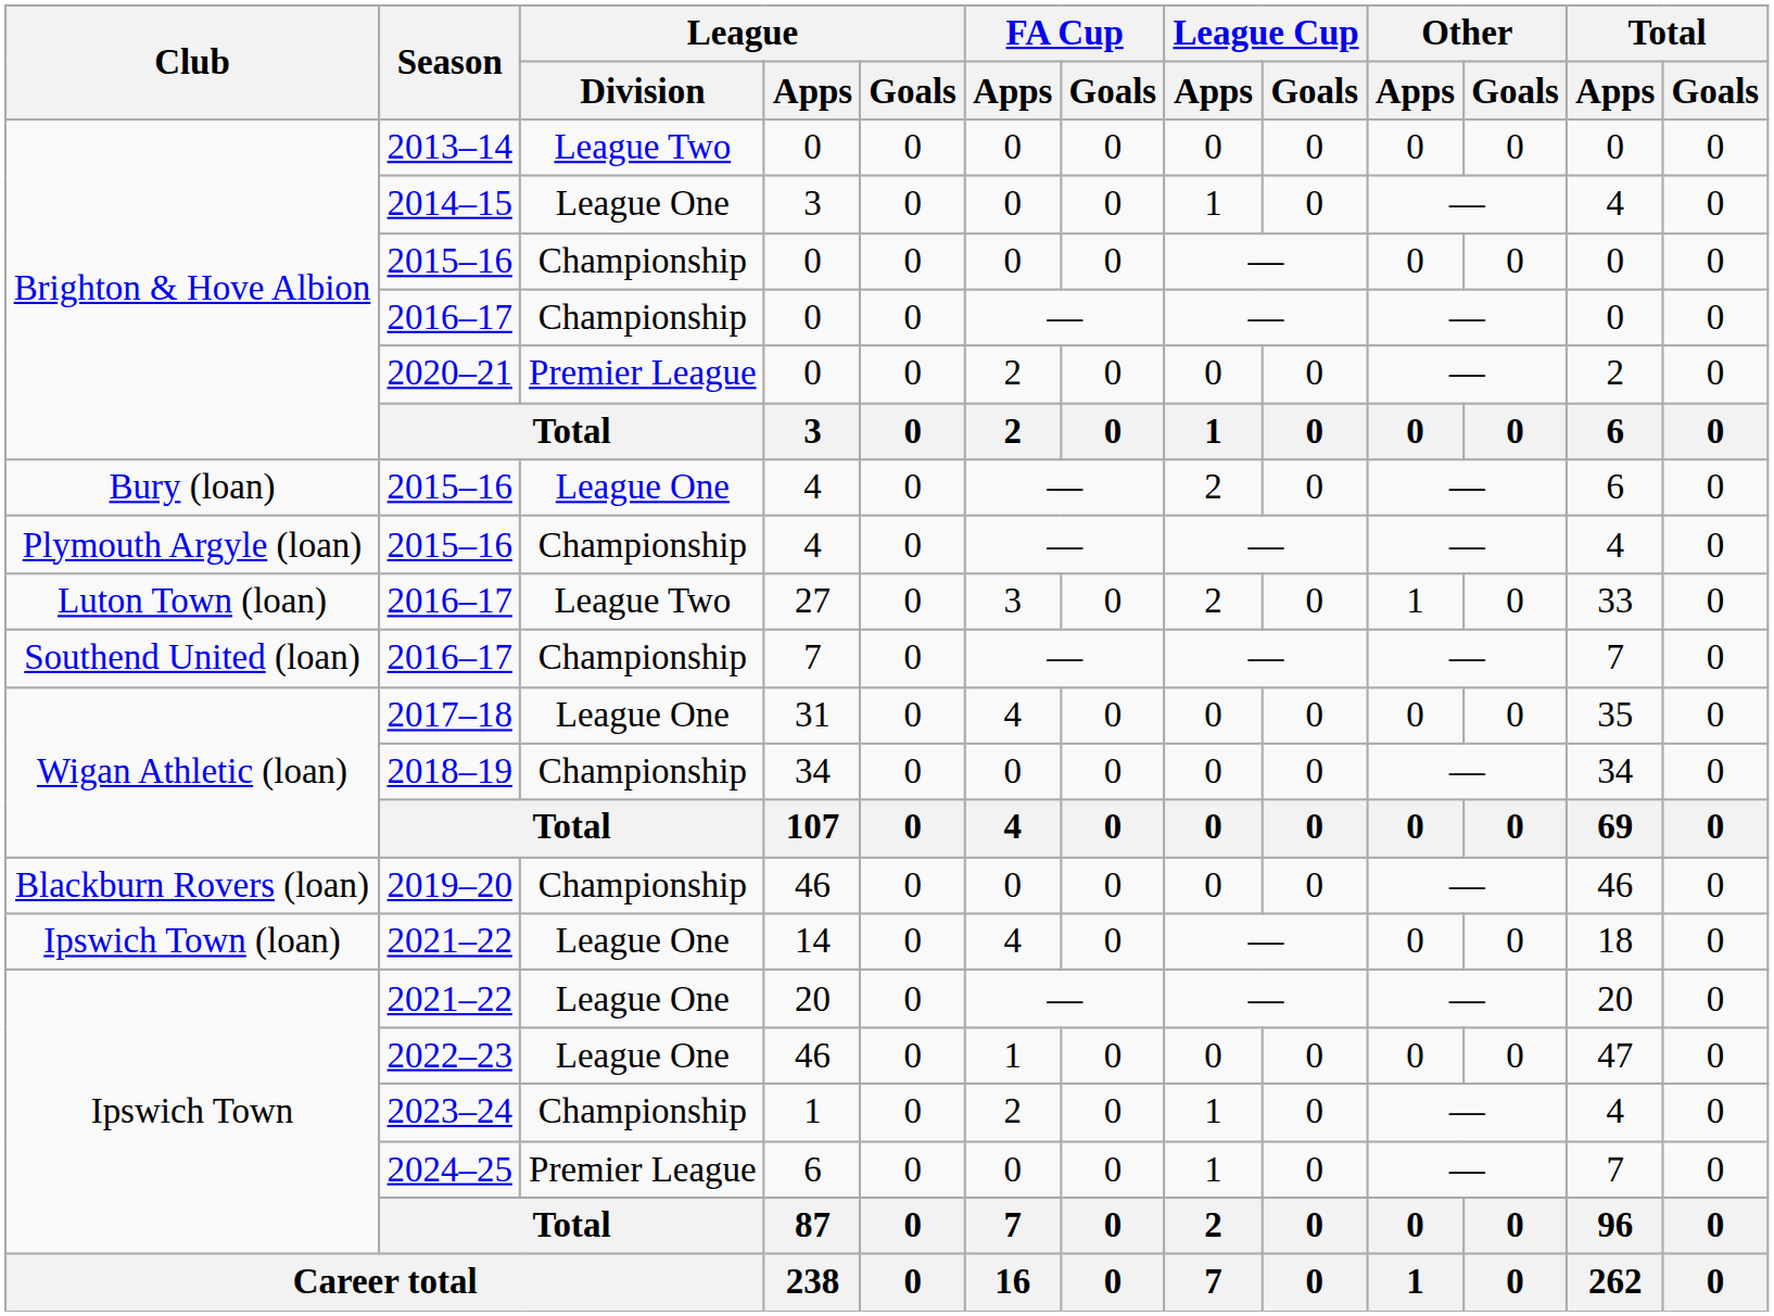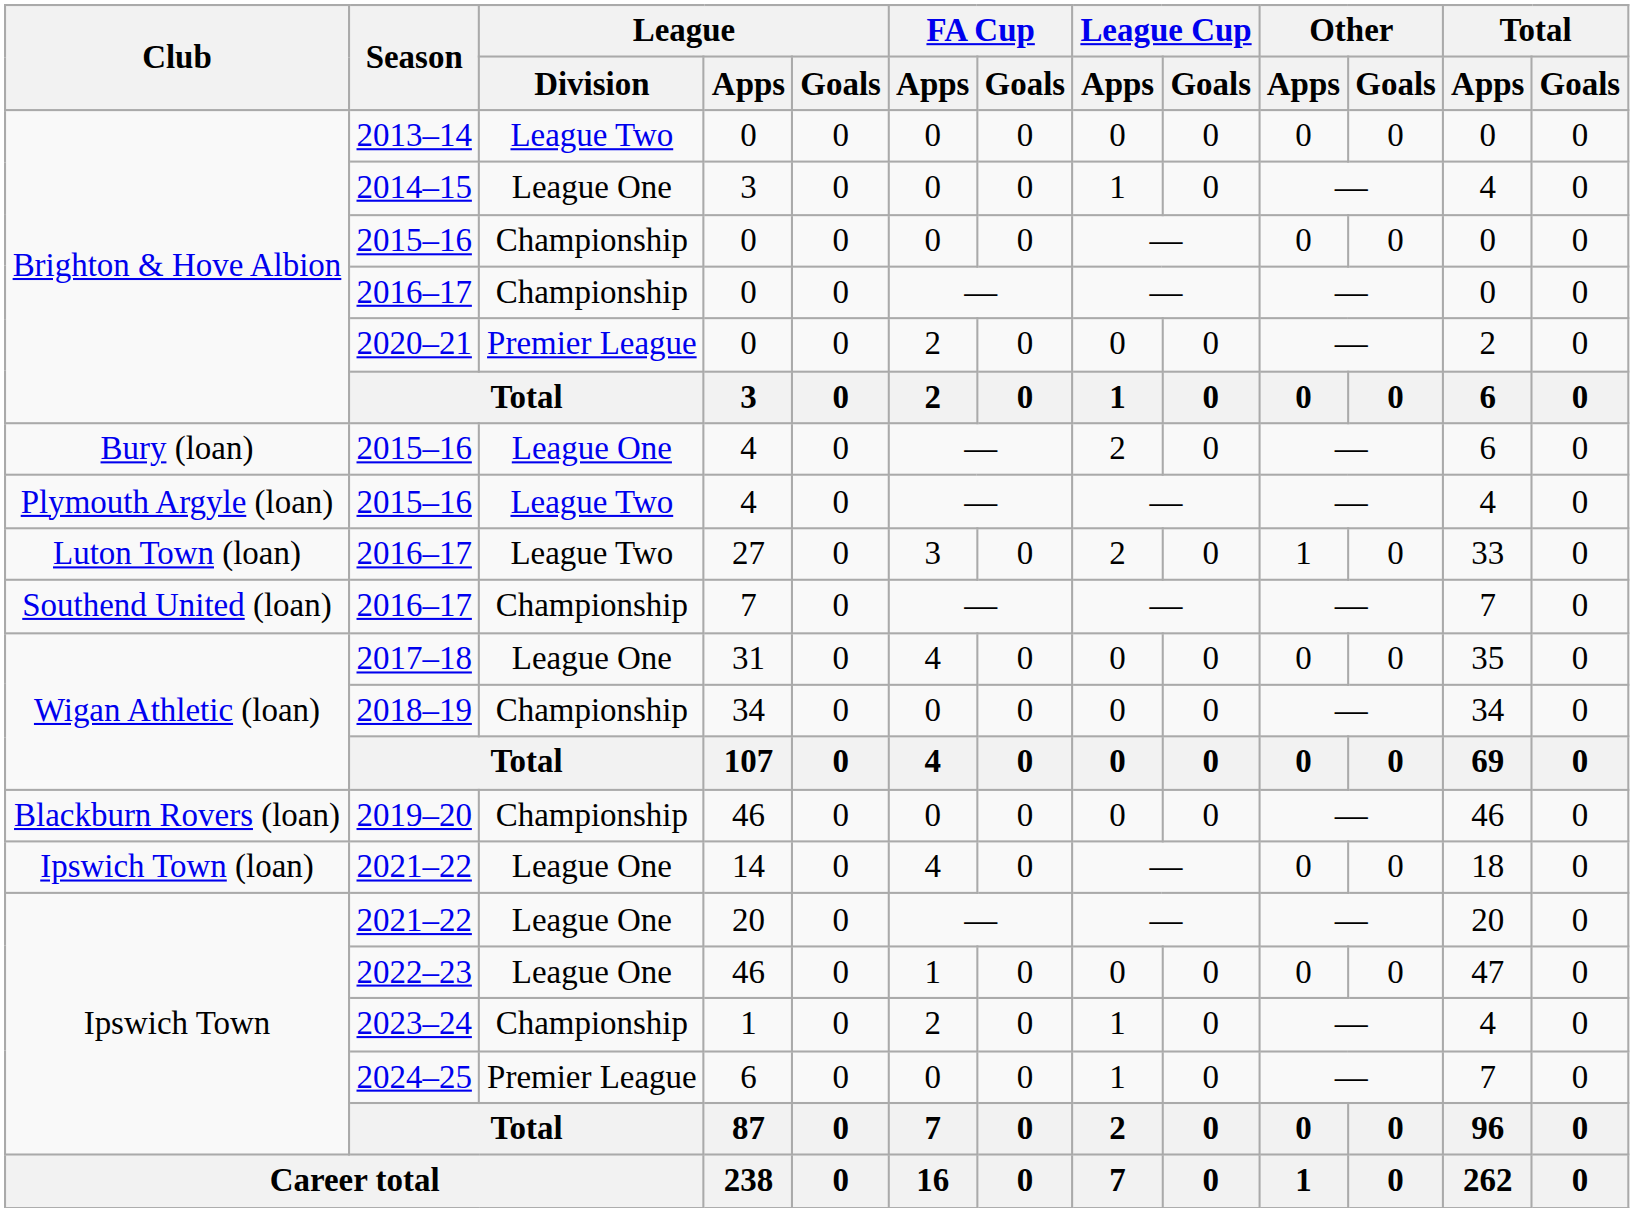Plymouth Argyle (loan) / 2015–16 | League / Division: Championship -> League Two
